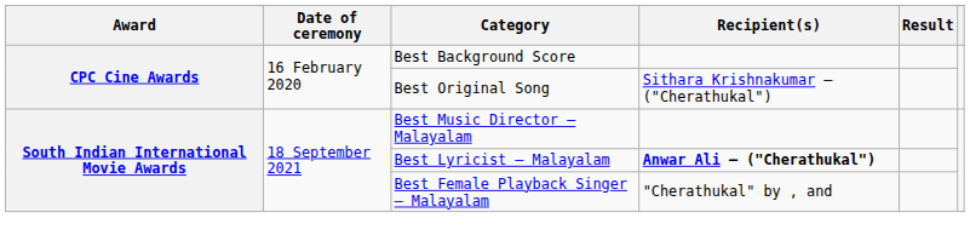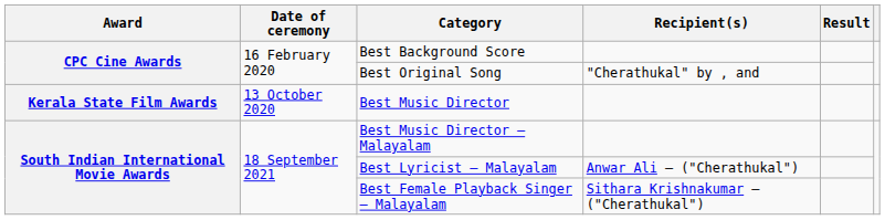Best Original Song | Recipient(s): Sithara Krishnakumar – ("Cherathukal") -> "Cherathukal" by , and
+ row: Kerala State Film Awards | 13 October 2020 | Best Music Director
Best Lyricist – Malayalam | Recipient(s): bold -> normal
Best Female Playback Singer – Malayalam | Recipient(s): "Cherathukal" by , and -> Sithara Krishnakumar – ("Cherathukal")
